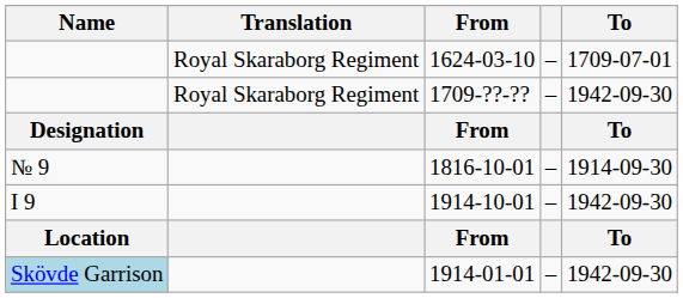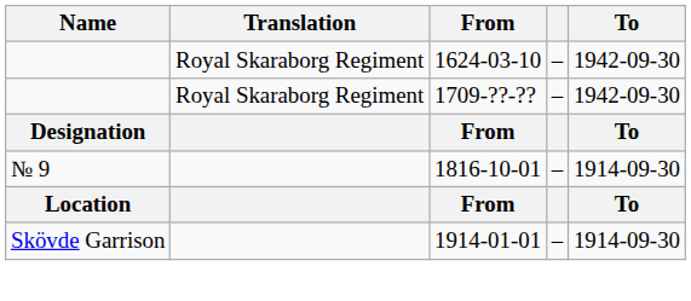1624-03-10 | To: 1709-07-01 -> 1942-09-30
- row: I 9 | 1914-10-01 | – | 1942-09-30
1914-01-01 | Name: lightblue background -> no background
1914-01-01 | To: 1942-09-30 -> 1914-09-30
